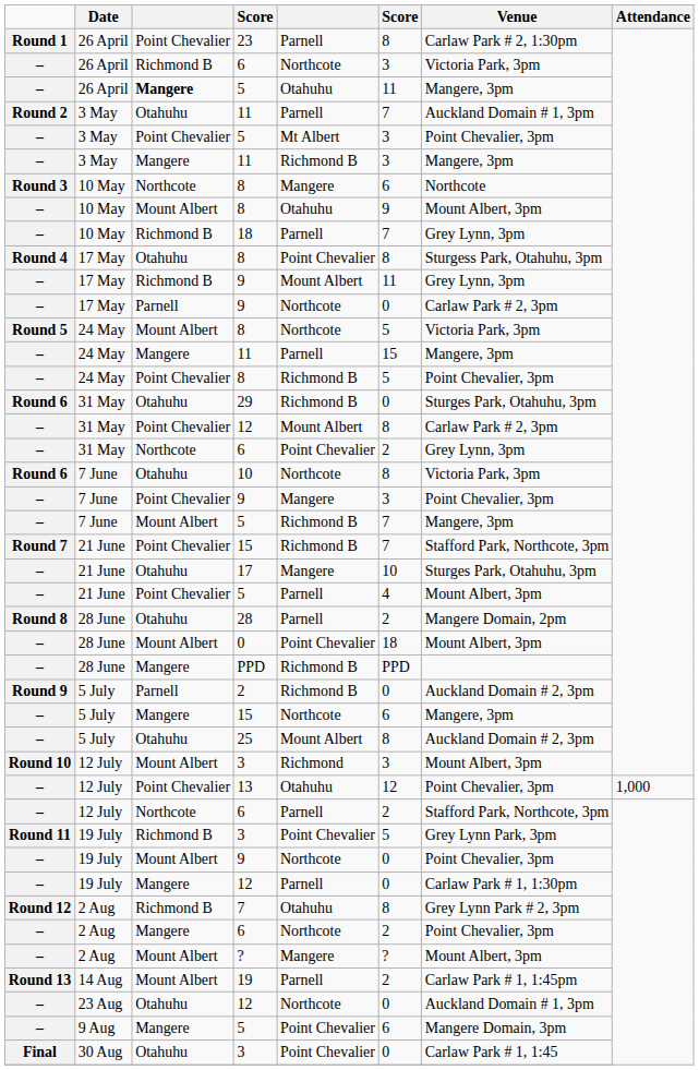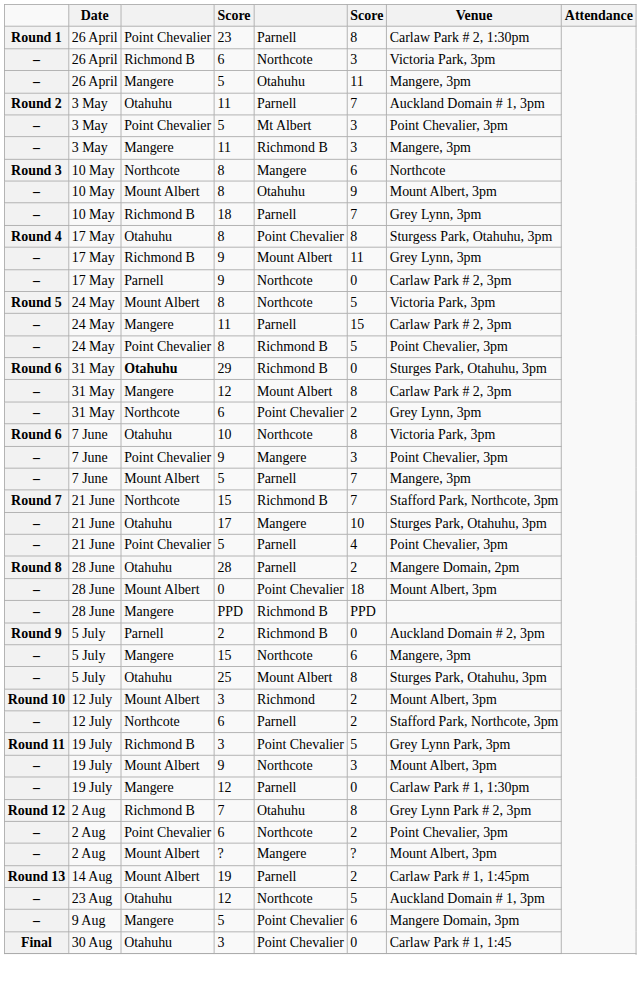26 April / 5 | column 3: bold -> normal
24 May / 11 | Venue: Mangere, 3pm -> Carlaw Park # 2, 3pm
29 | column 3: normal -> bold
31 May / 12 | column 3: Point Chevalier -> Mangere
7 June / 5 | column 5: Richmond B -> Parnell
21 June / 15 | column 3: Point Chevalier -> Northcote
21 June / 5 | Venue: Mount Albert, 3pm -> Point Chevalier, 3pm
25 | Venue: Auckland Domain # 2, 3pm -> Sturges Park, Otahuhu, 3pm
12 July / 3 | column 6: 3 -> 2
- row: – | 12 July | Point Chevalier | 13 | Otahuhu | 12 | Point Chevalier, 3pm | 1,000
19 July / 9 | column 6: 0 -> 3
19 July / 9 | Venue: Point Chevalier, 3pm -> Mount Albert, 3pm
2 Aug / 6 | column 3: Mangere -> Point Chevalier
23 Aug / 12 | column 6: 0 -> 5
